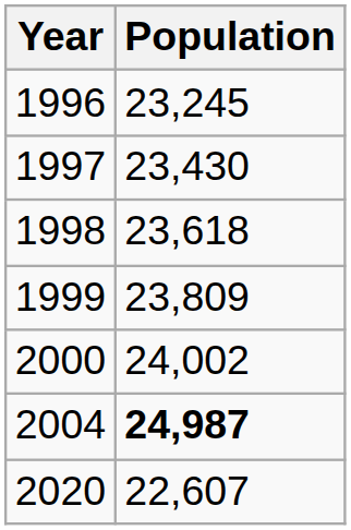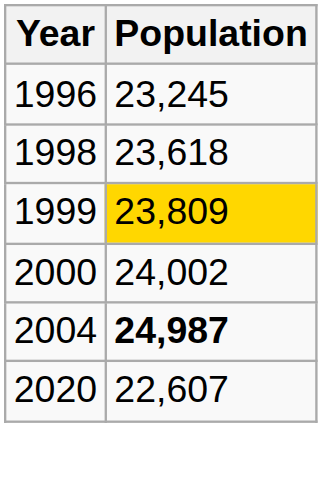- row: 1997 | 23,430
1999 | Population: no background -> gold background
